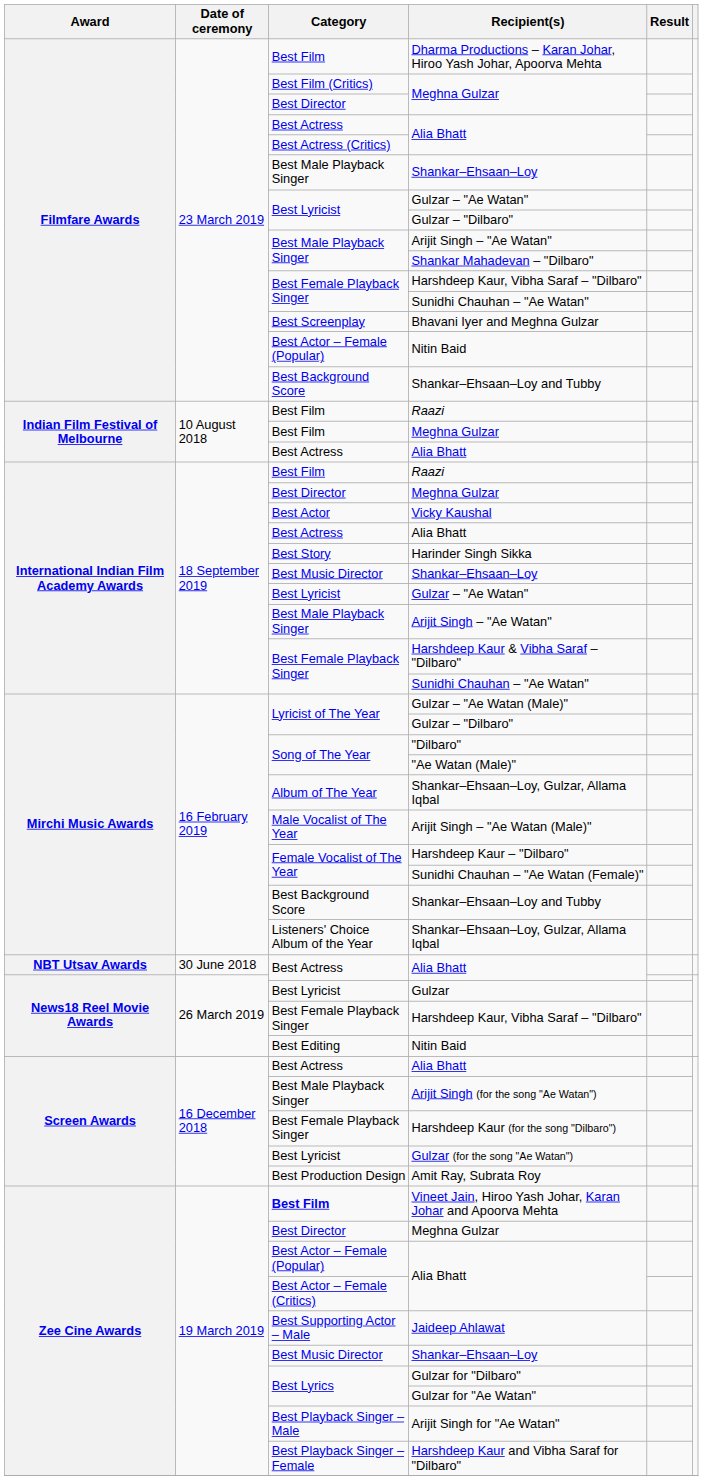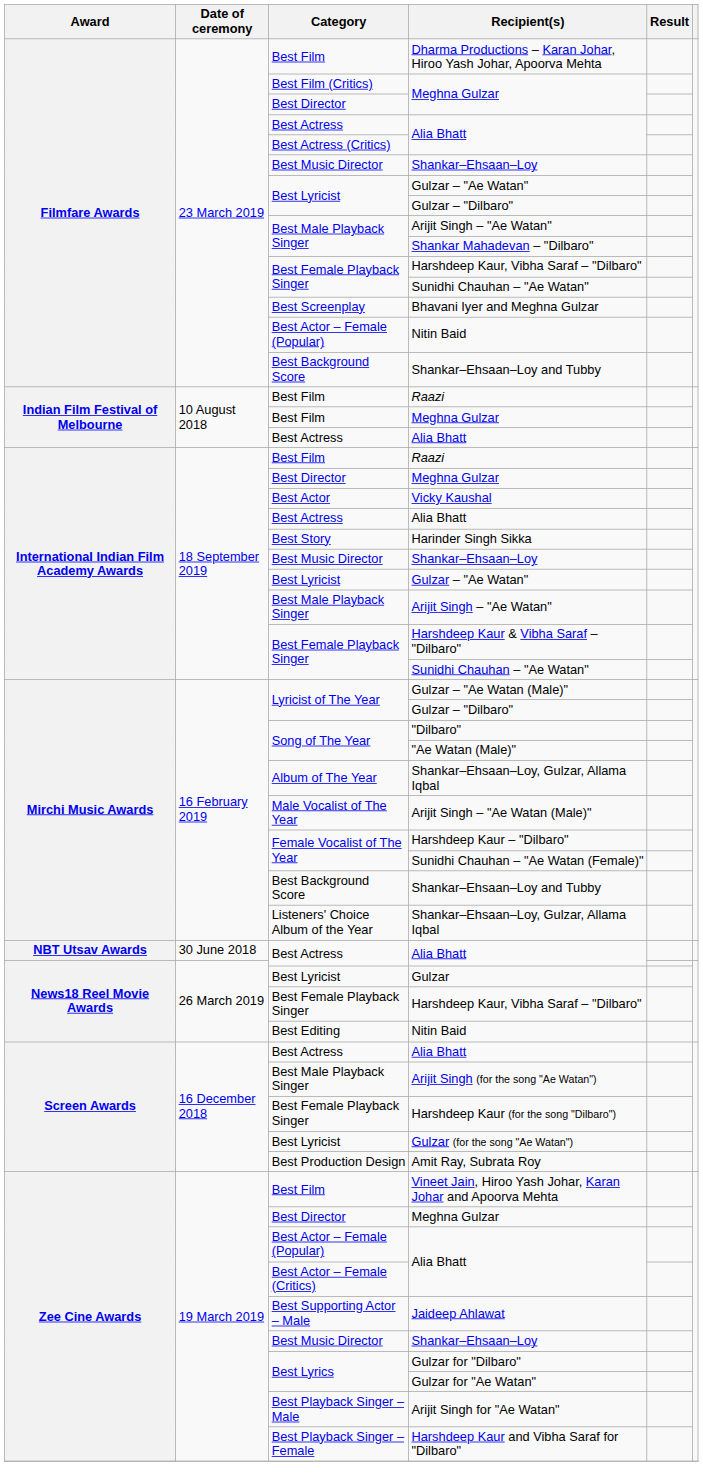Filmfare Awards / Shankar–Ehsaan–Loy | Category: Best Male Playback Singer -> Best Music Director
Vineet Jain, Hiroo Yash Johar, Karan Johar and Apoorva Mehta | Category: bold -> normal
